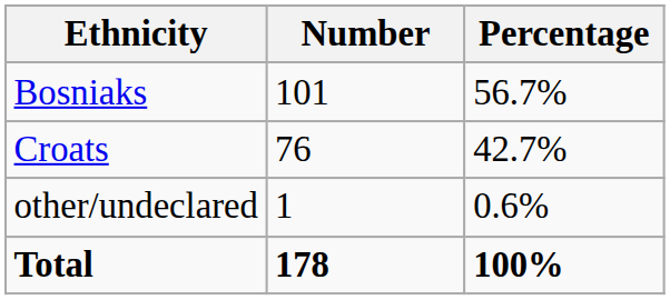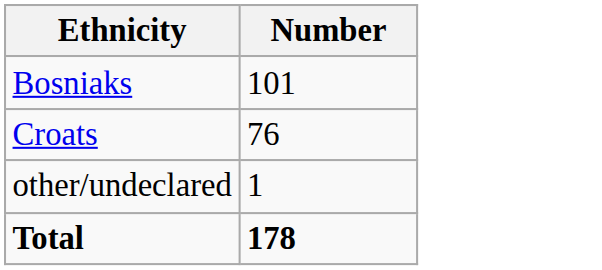- column: Percentage | 56.7% | 42.7% | 0.6% | 100%
